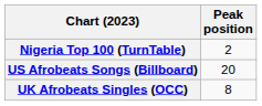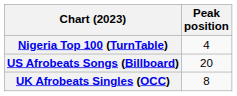Nigeria Top 100 (TurnTable) | Peak position: 2 -> 4
